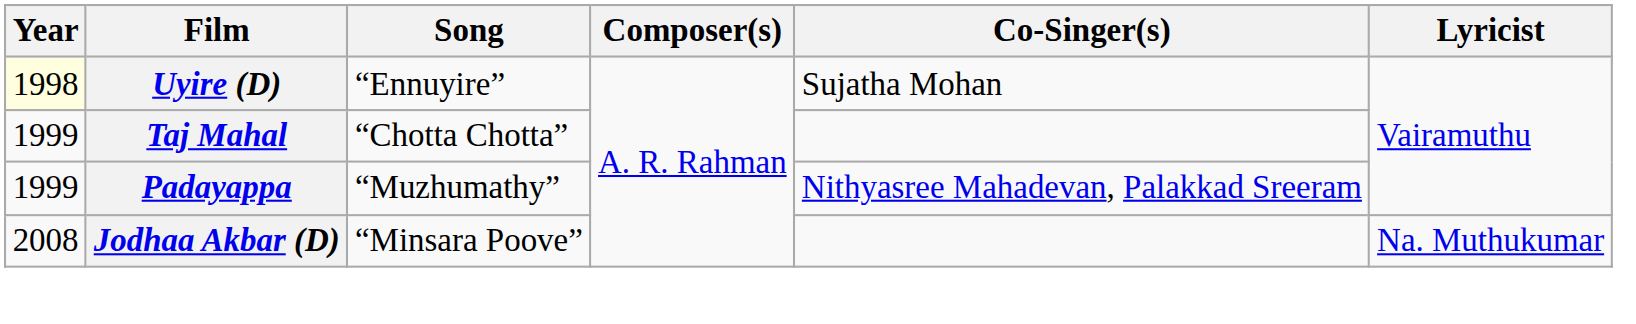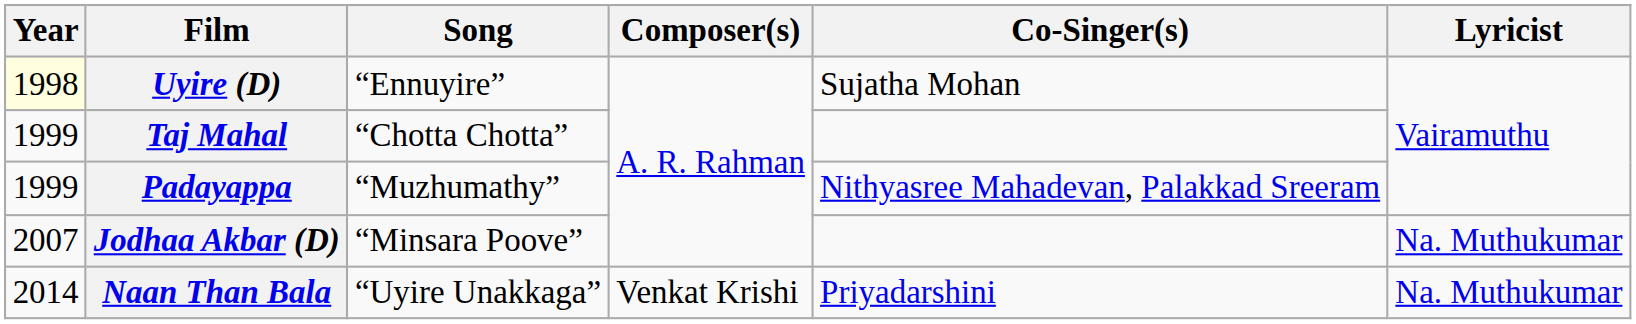Jodhaa Akbar (D) | Year: 2008 -> 2007
+ row: 2014 | Naan Than Bala | “Uyire Unakkaga” | Venkat Krishi | Priyadarshini | Na. Muthukumar
